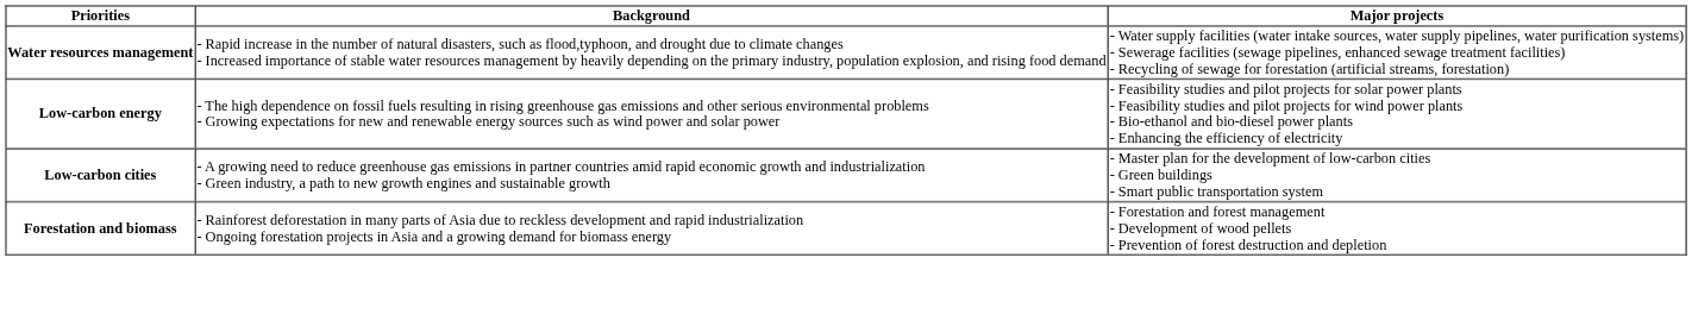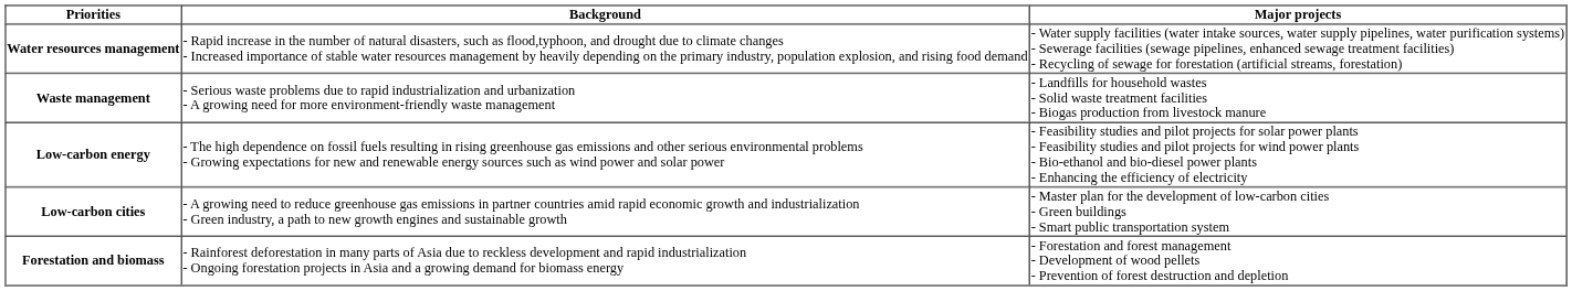+ row: Waste management | - Serious waste problems due to rapid industrialization and urbanization - A growing need for more environment-friendly waste management | - Landfills for household wastes - Solid waste treatment facilities - Biogas production from livestock manure
